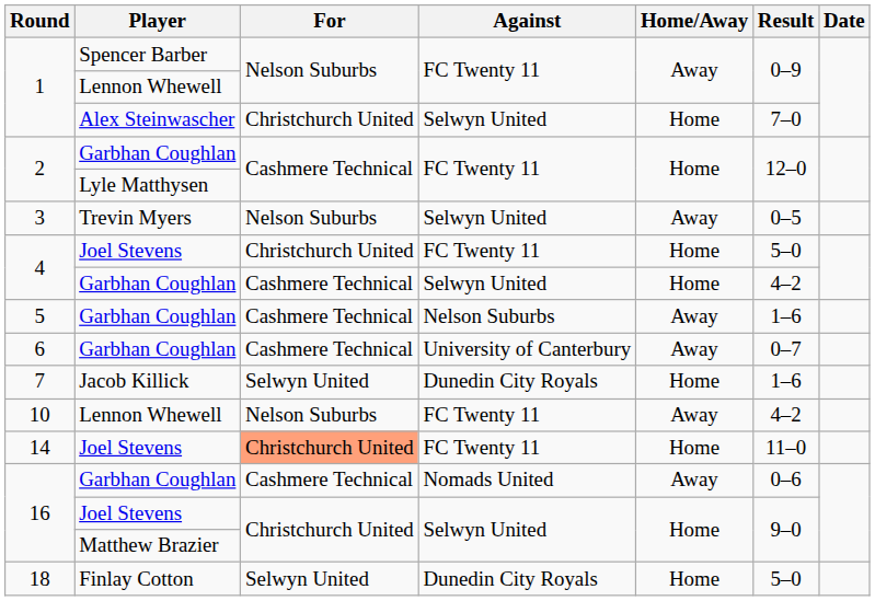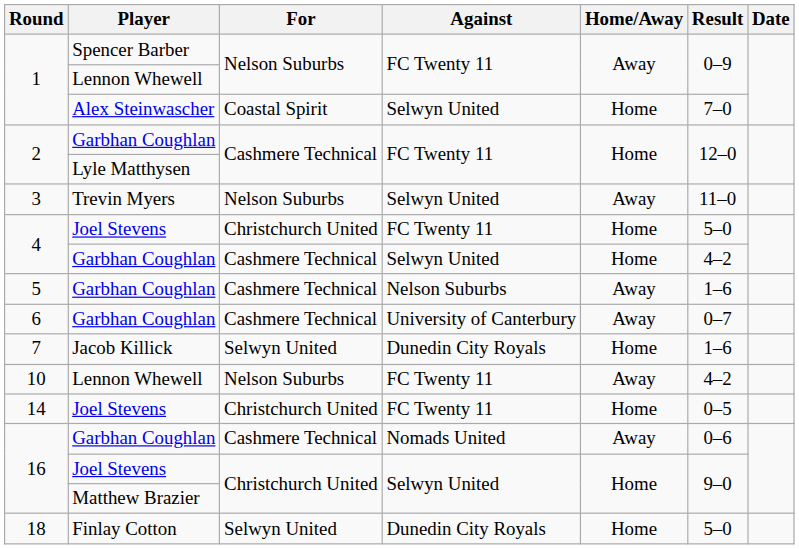1 / Alex Steinwascher | For: Christchurch United -> Coastal Spirit
3 | Result: 0–5 -> 11–0
14 | For: lightsalmon background -> no background
14 | Result: 11–0 -> 0–5
